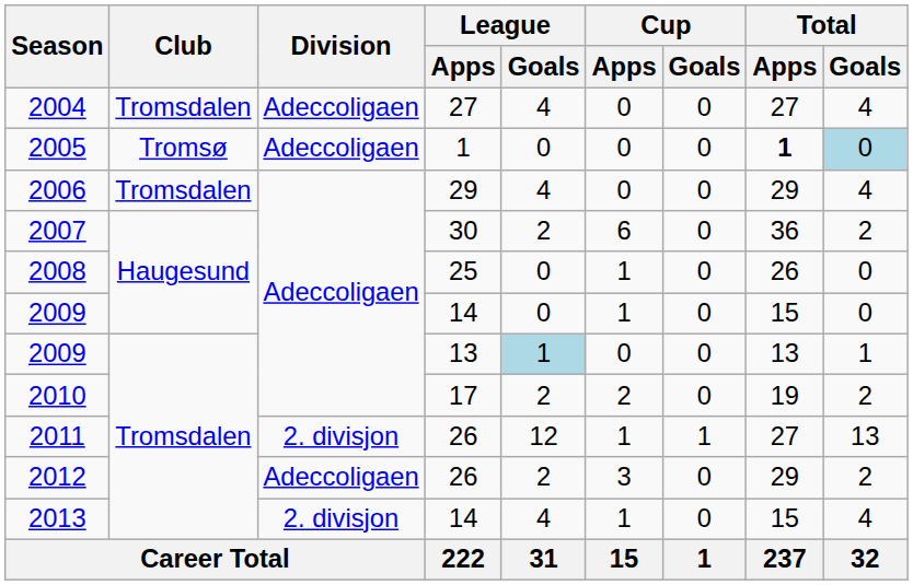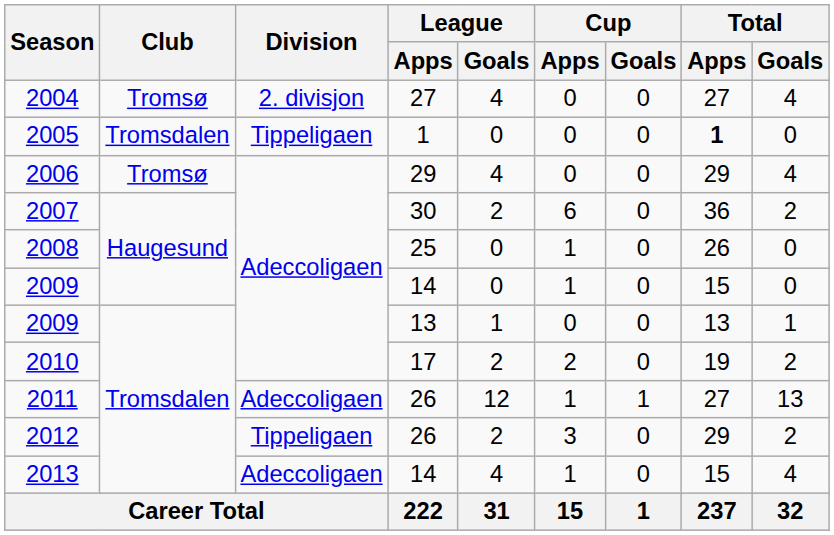2004 | Club: Tromsdalen -> Tromsø
2004 | Division: Adeccoligaen -> 2. divisjon
2005 | Club: Tromsø -> Tromsdalen
2005 | Division: Adeccoligaen -> Tippeligaen
2005 | Total / Goals: lightblue background -> no background
2006 | Club: Tromsdalen -> Tromsø
2009 / 13 | League / Goals: lightblue background -> no background
2011 | Division: 2. divisjon -> Adeccoligaen
2012 | Division: Adeccoligaen -> Tippeligaen
2013 | Division: 2. divisjon -> Adeccoligaen
